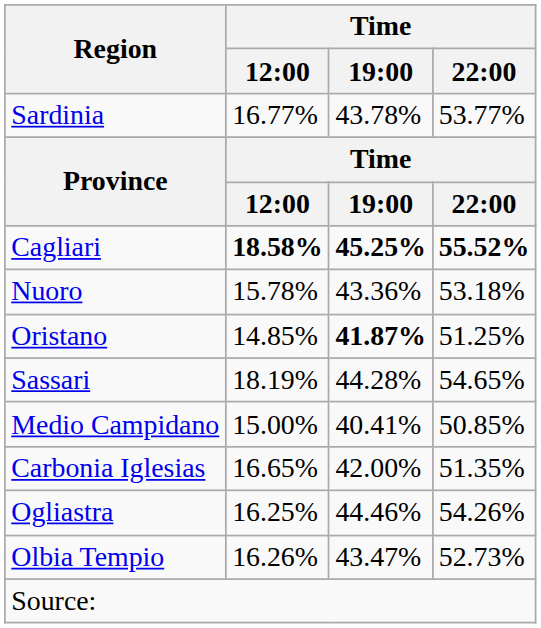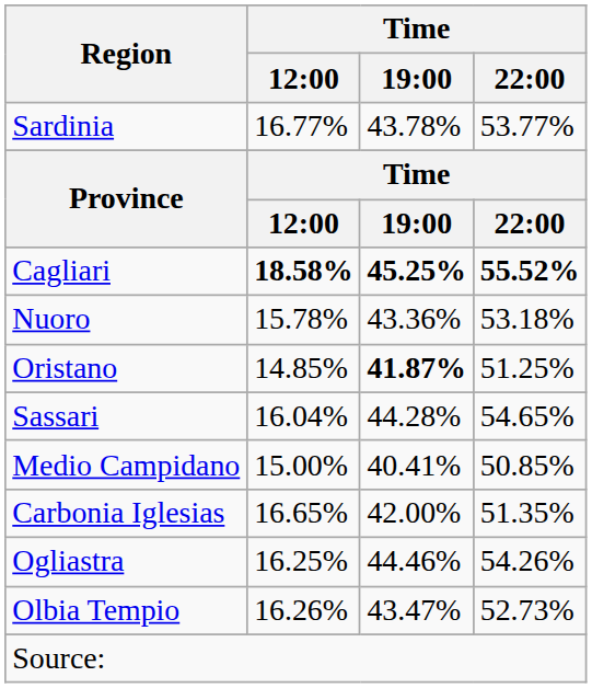Sassari | Time / 12:00: 18.19% -> 16.04%
